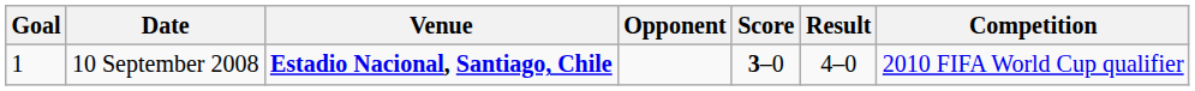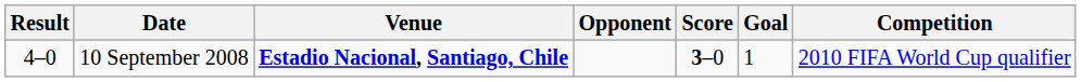columns swapped: Goal <-> Result
